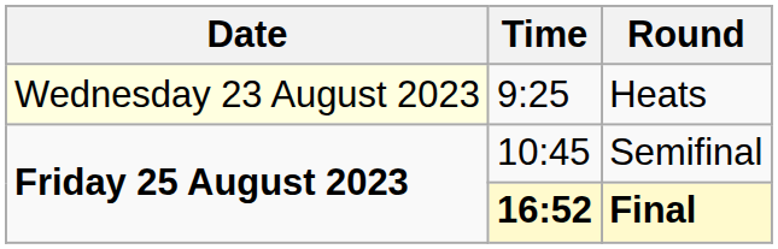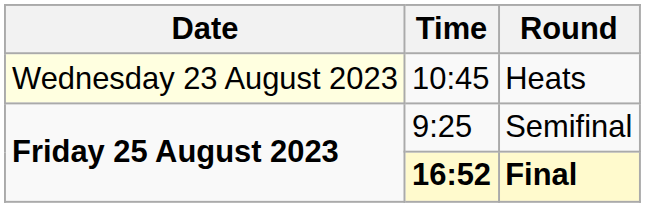Heats | Time: 9:25 -> 10:45
Semifinal | Time: 10:45 -> 9:25
